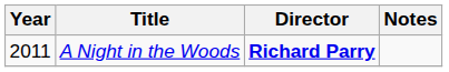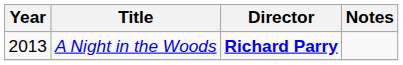A Night in the Woods | Year: 2011 -> 2013
